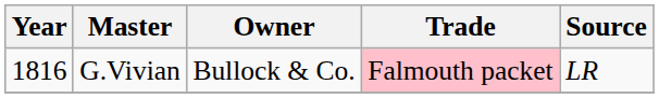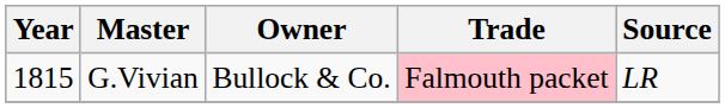G.Vivian | Year: 1816 -> 1815
